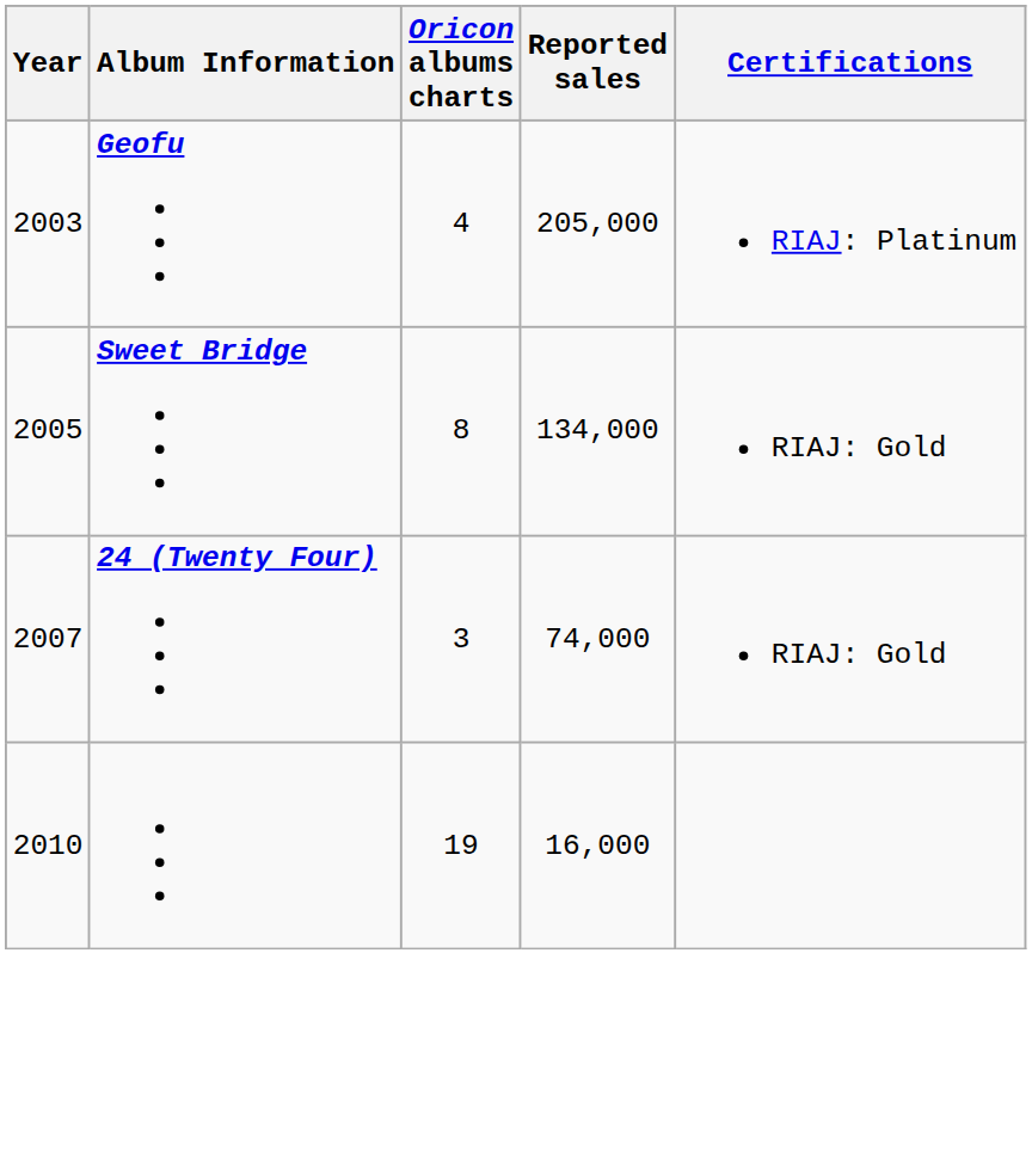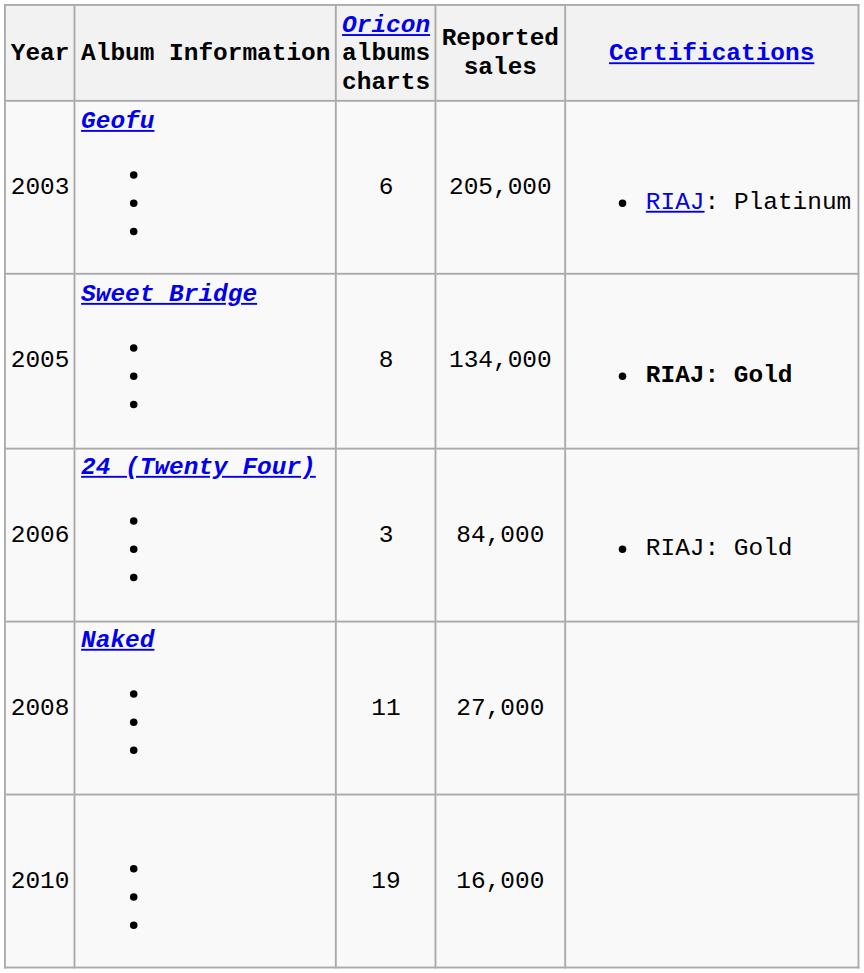Geofu | Oricon albums charts: 4 -> 6
Sweet Bridge | Certifications: normal -> bold
24 (Twenty Four) | Year: 2007 -> 2006
24 (Twenty Four) | Reported sales: 74,000 -> 84,000
+ row: 2008 | Naked | 11 | 27,000
